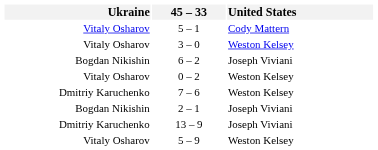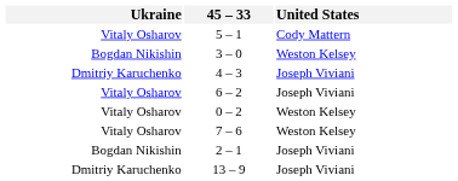3 – 0 | Ukraine: Vitaly Osharov -> Bogdan Nikishin
+ row: Dmitriy Karuchenko | 4 – 3 | Joseph Viviani
6 – 2 | Ukraine: Bogdan Nikishin -> Vitaly Osharov
7 – 6 | Ukraine: Dmitriy Karuchenko -> Vitaly Osharov
- row: Vitaly Osharov | 5 – 9 | Weston Kelsey
